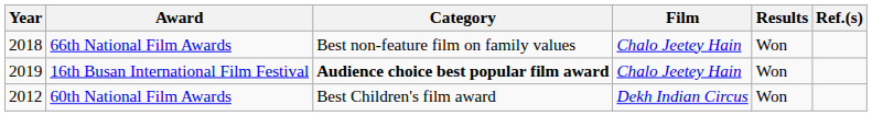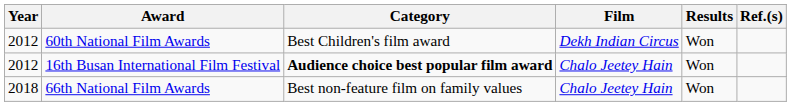rows swapped: 60th National Film Awards <-> 66th National Film Awards
16th Busan International Film Festival | Year: 2019 -> 2012
